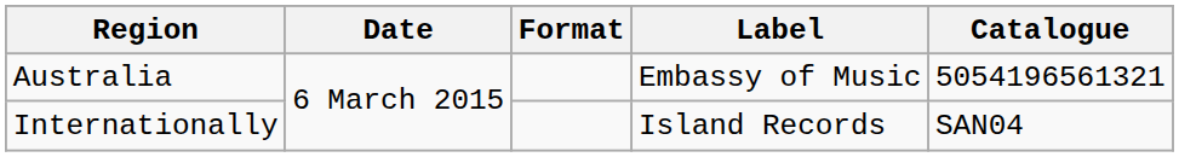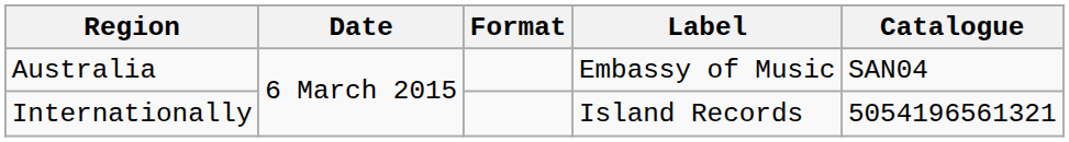Australia | Catalogue: 5054196561321 -> SAN04
Internationally | Catalogue: SAN04 -> 5054196561321
